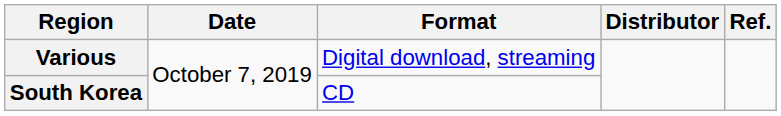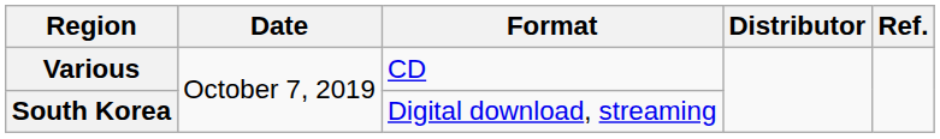Various | Format: Digital download, streaming -> CD
South Korea | Format: CD -> Digital download, streaming
